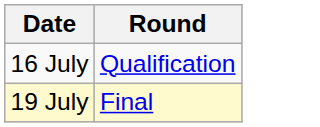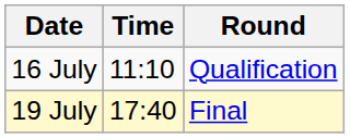+ column: Time | 11:10 | 17:40
